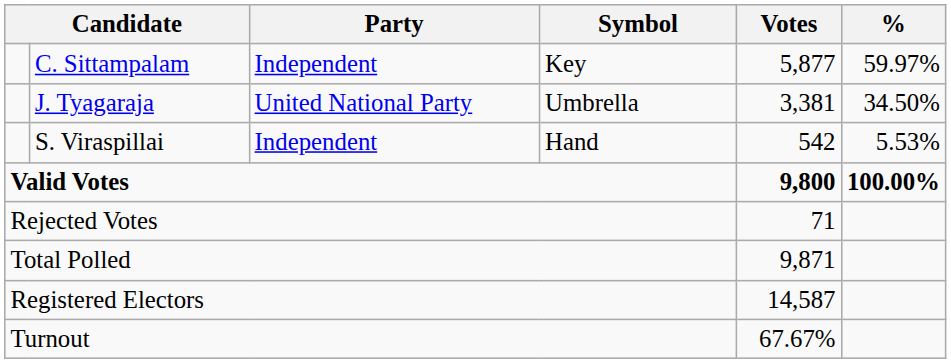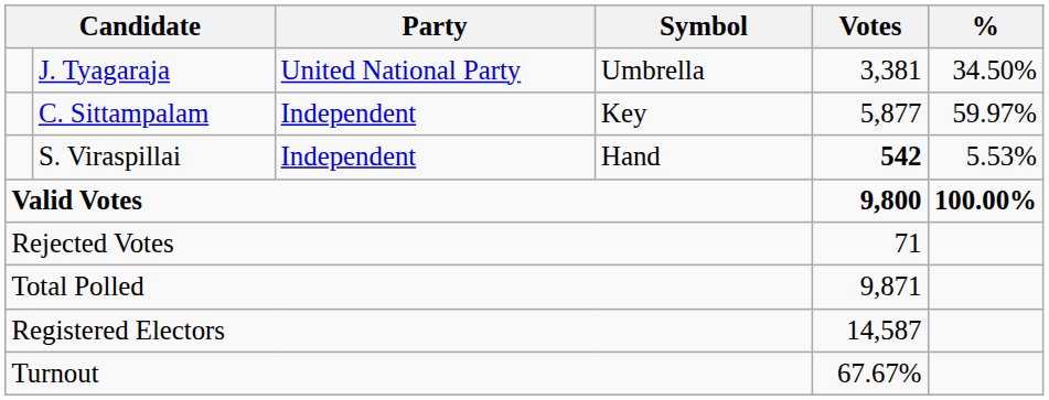rows swapped: C. Sittampalam <-> J. Tyagaraja
S. Viraspillai | Votes: normal -> bold
